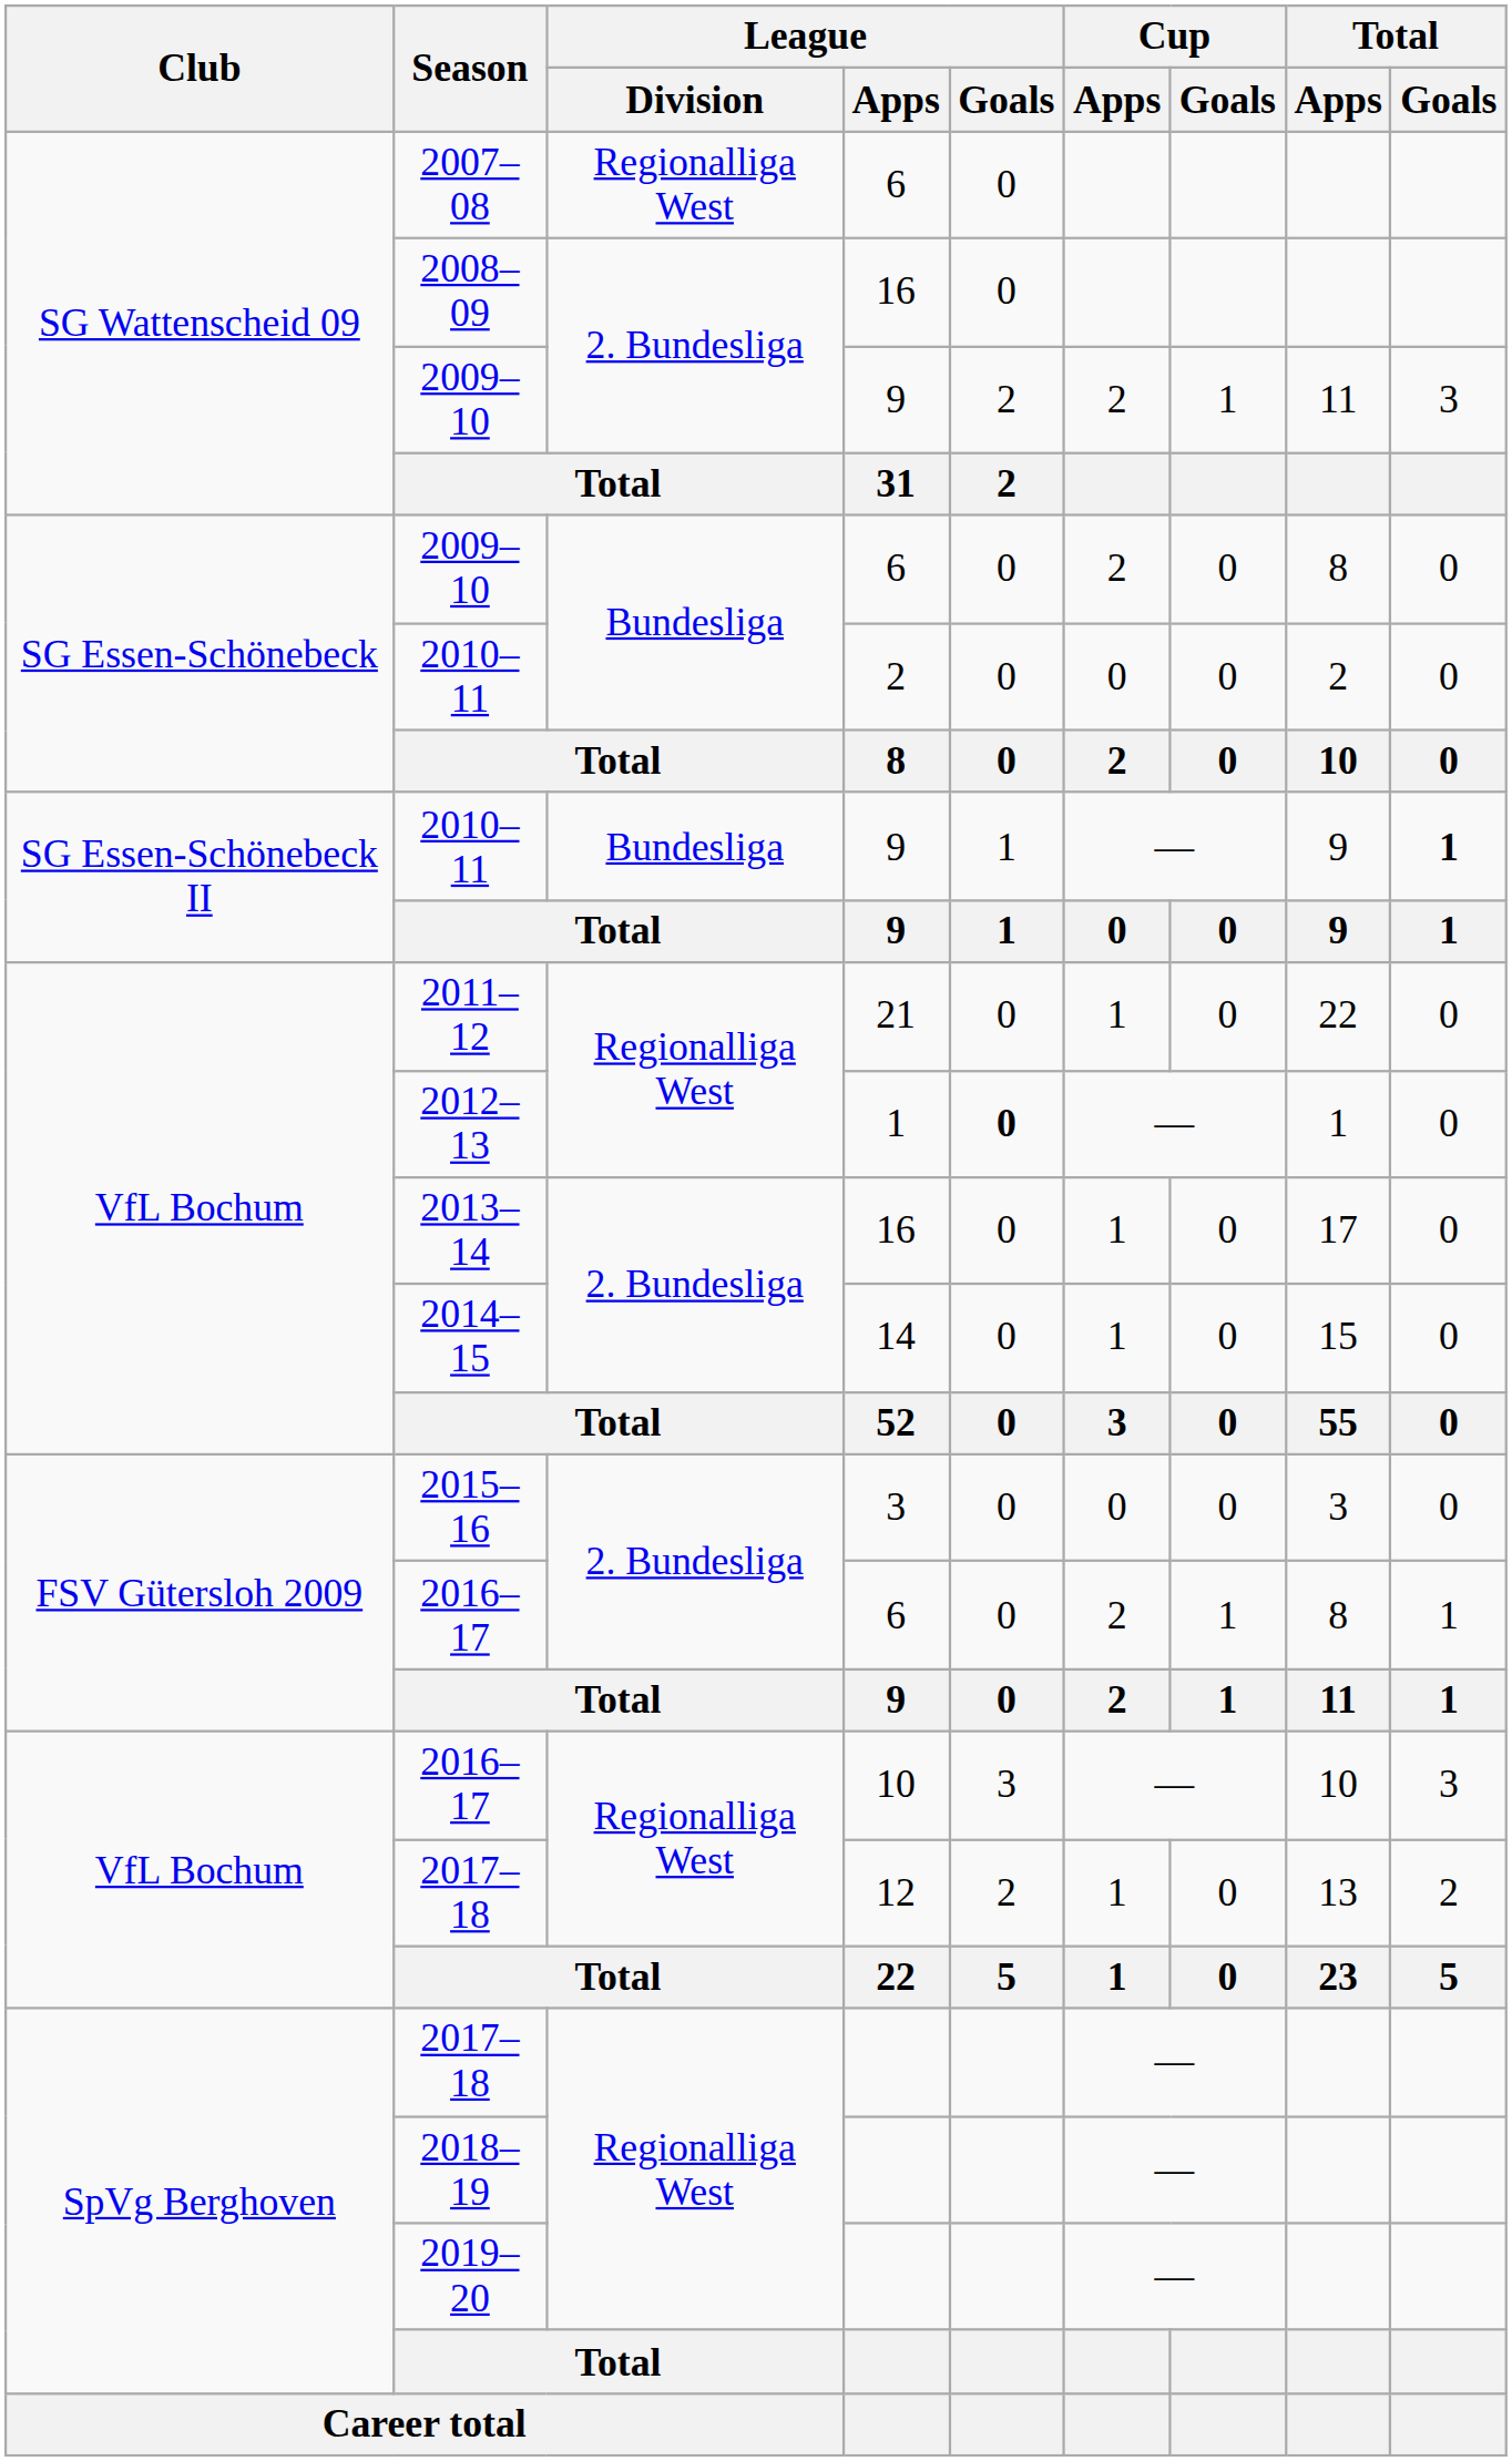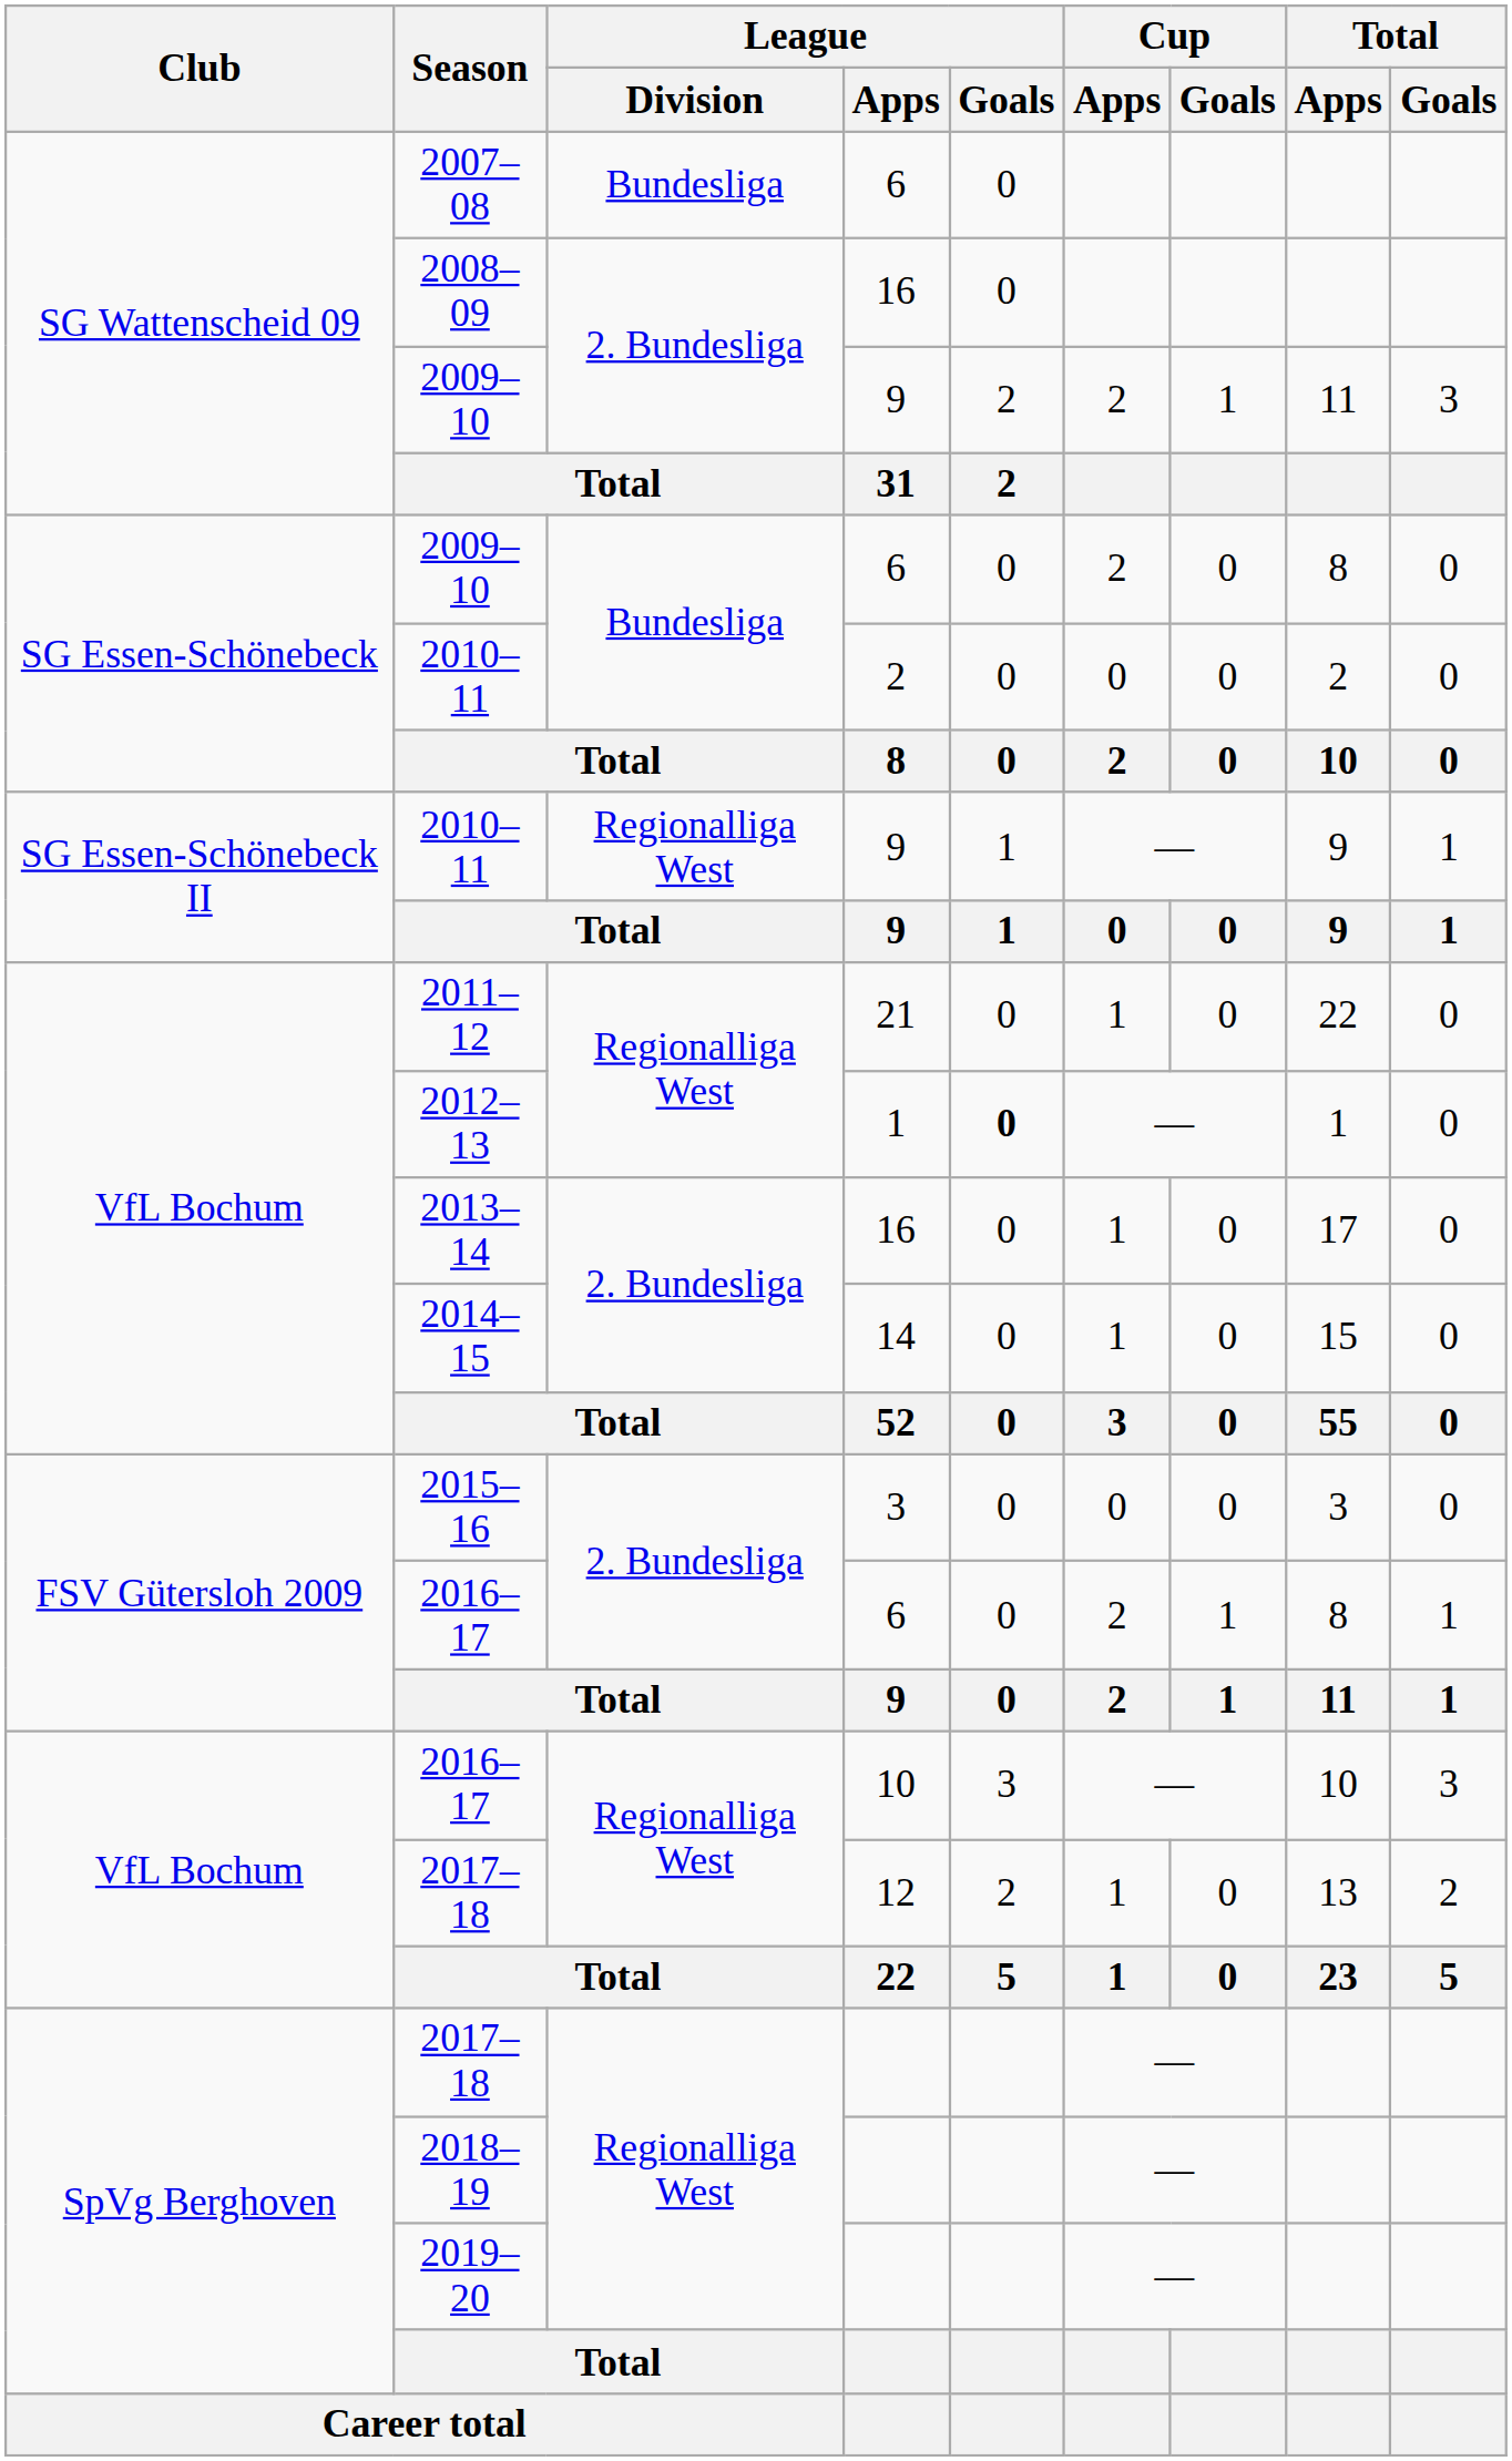2007–08 | League / Division: Regionalliga West -> Bundesliga
2010–11 / 9 | League / Division: Bundesliga -> Regionalliga West
2010–11 / 9 | Total / Goals: bold -> normal
